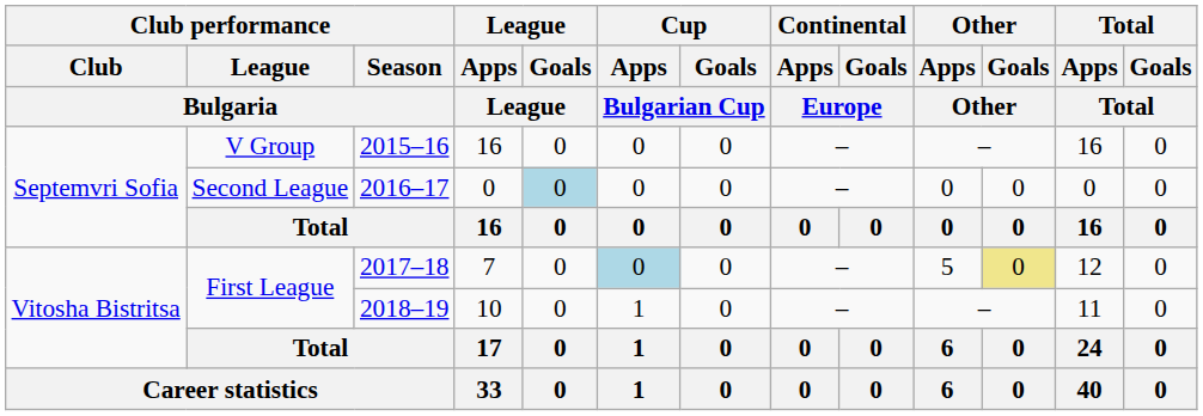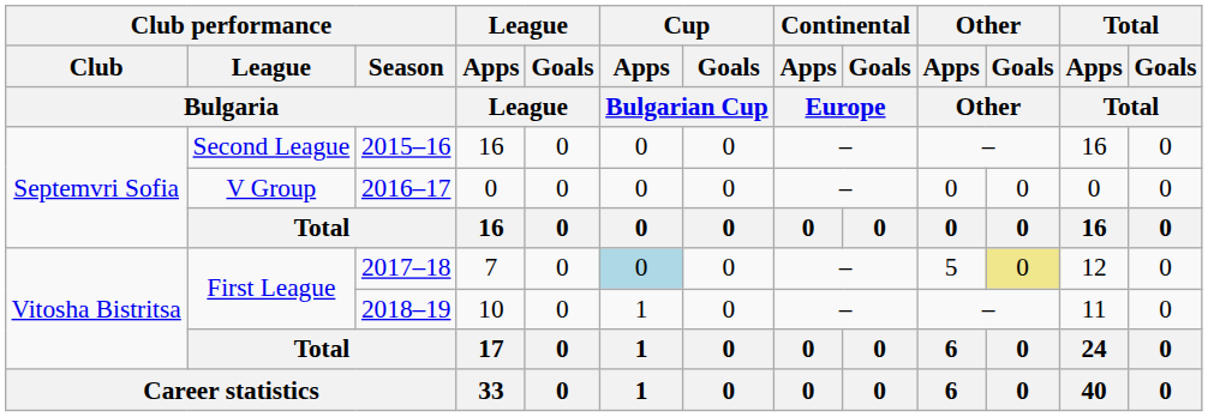2015–16 | Club performance / League / Bulgaria: V Group -> Second League
2016–17 | Club performance / League / Bulgaria: Second League -> V Group
2016–17 | League / Goals / League: lightblue background -> no background
